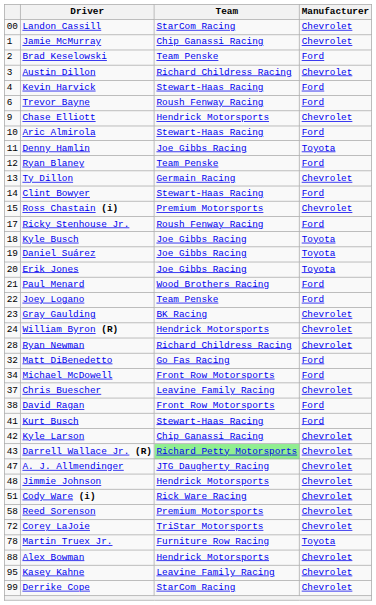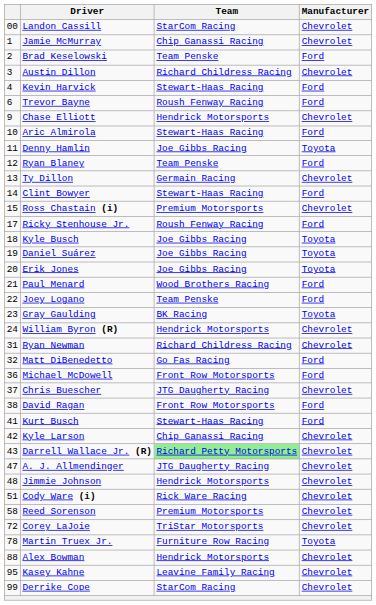Gray Gaulding | Manufacturer: Chevrolet -> Toyota
Ryan Newman | column 1: 28 -> 31
Michael McDowell | column 1: 34 -> 36
Chris Buescher | Team: Leavine Family Racing -> JTG Daugherty Racing
